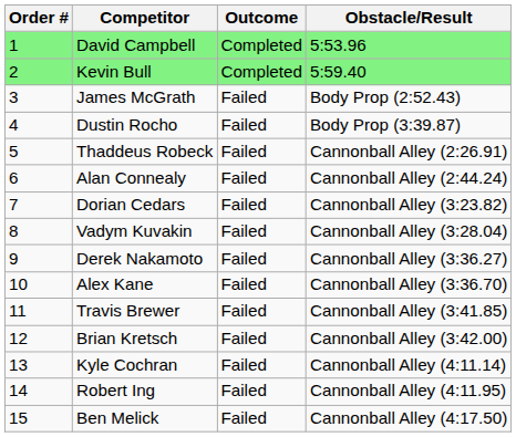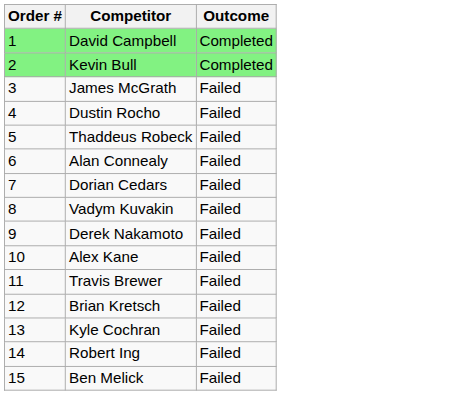- column: Obstacle/Result | 5:53.96 | 5:59.40 | Body Prop (2:52.43) | Body Prop (3:39.87) | Cannonball Alley (2:26.91) | Cannonball Alley (2:44.24) | Cannonball Alley (3:23.82) | Cannonball Alley (3:28.04) | Cannonball Alley (3:36.27) | Cannonball Alley (3:36.70) | Cannonball Alley (3:41.85) | Cannonball Alley (3:42.00) | Cannonball Alley (4:11.14) | Cannonball Alley (4:11.95) | Cannonball Alley (4:17.50)
